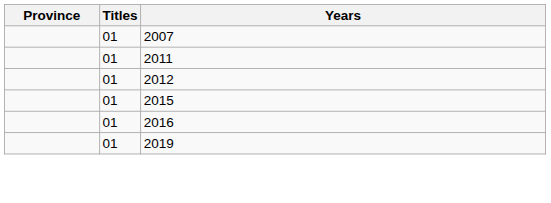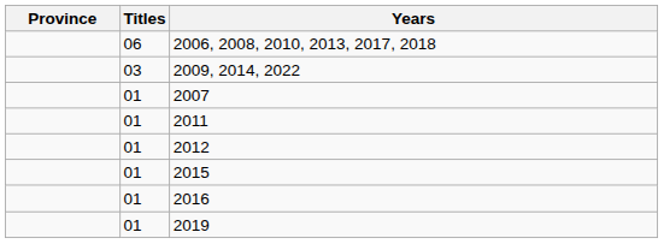+ row: 06 | 2006, 2008, 2010, 2013, 2017, 2018
+ row: 03 | 2009, 2014, 2022
